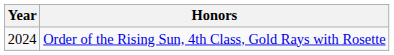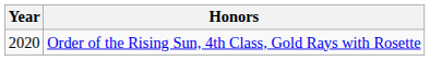Order of the Rising Sun, 4th Class, Gold Rays with Rosette | Year: 2024 -> 2020
